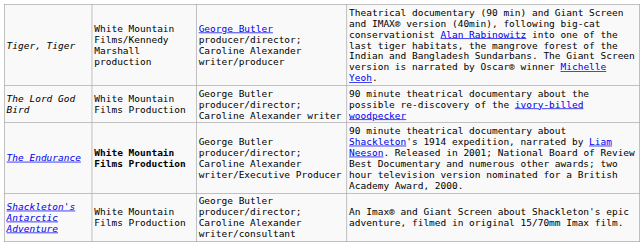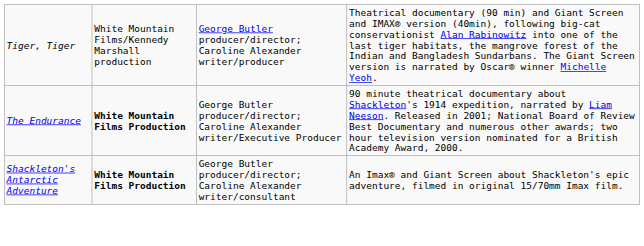- row: The Lord God Bird | White Mountain Films Production | George Butler producer/director; Caroline Alexander writer | 90 minute theatrical documentary about the possible re-discovery of the ivory-billed woodpecker
Shackleton's Antarctic Adventure | column 2: normal -> bold
